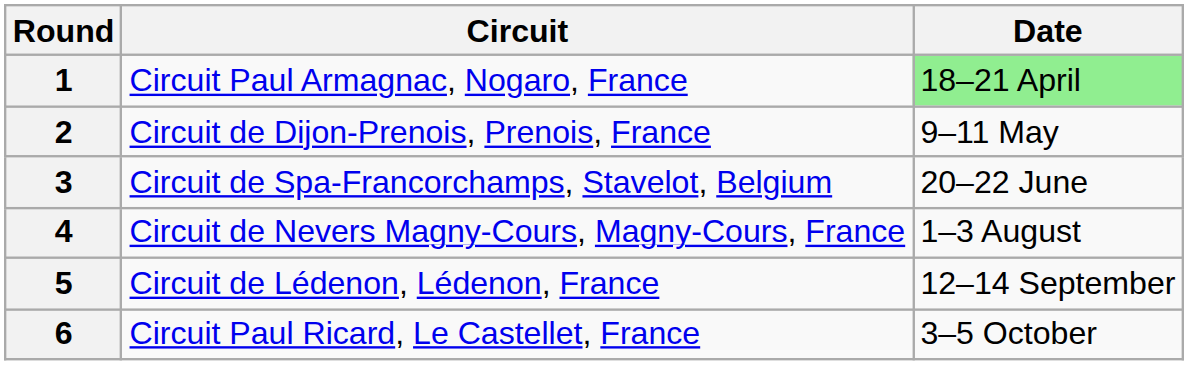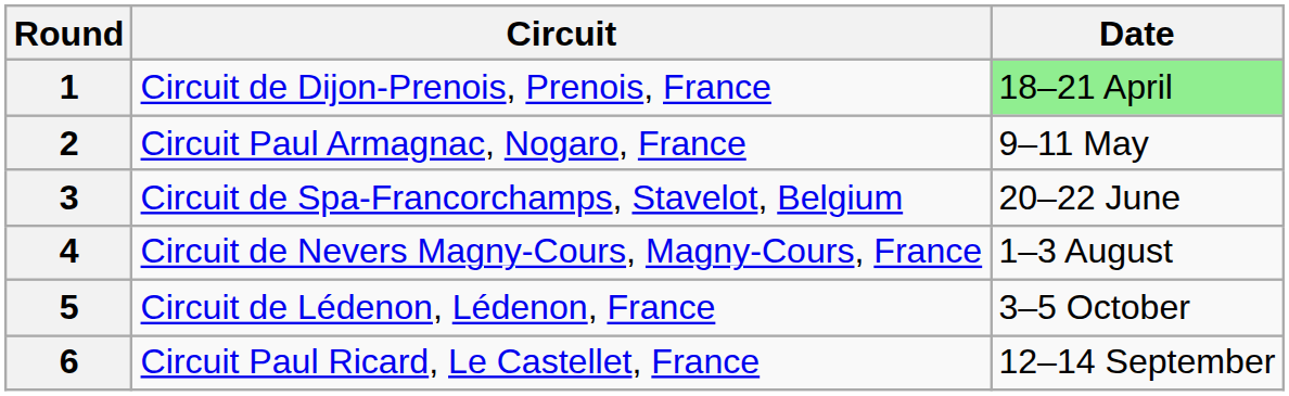1 | Circuit: Circuit Paul Armagnac, Nogaro, France -> Circuit de Dijon-Prenois, Prenois, France
2 | Circuit: Circuit de Dijon-Prenois, Prenois, France -> Circuit Paul Armagnac, Nogaro, France
5 | Date: 12–14 September -> 3–5 October
6 | Date: 3–5 October -> 12–14 September
